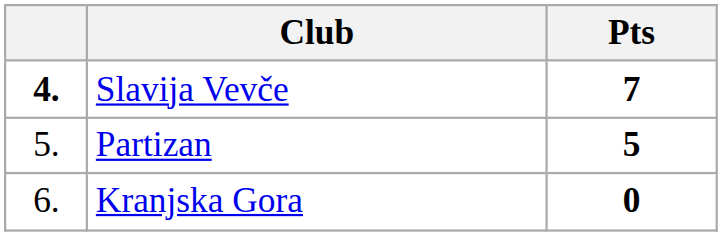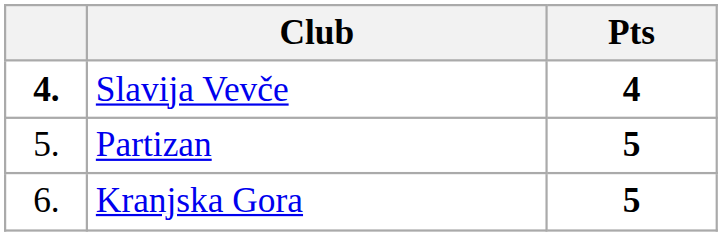Slavija Vevče | Pts: 7 -> 4
Kranjska Gora | Pts: 0 -> 5
